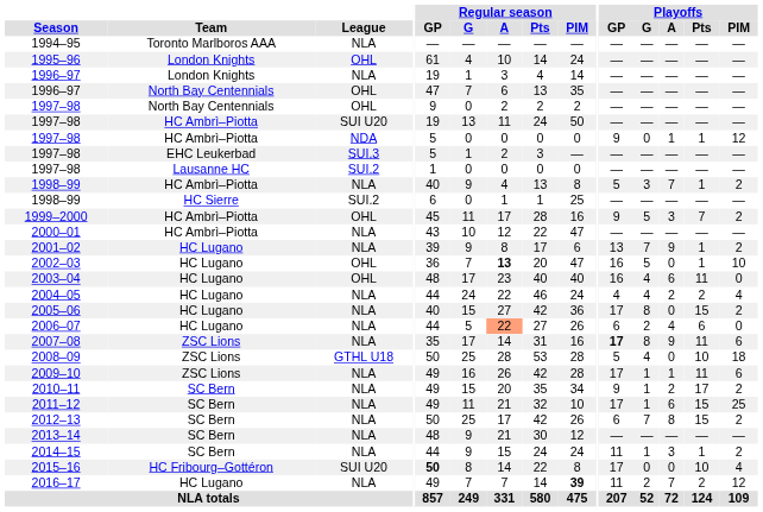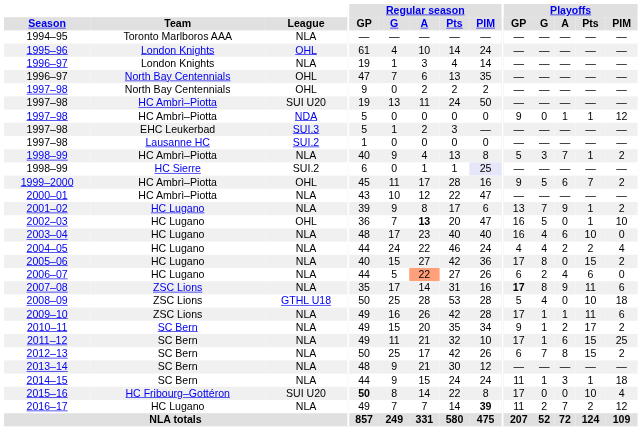1998–99 / HC Sierre | Regular season / PIM: no background -> lavender background
1999–2000 | Playoffs / A: 3 -> 6
2003–04 | League: OHL -> NLA
2003–04 | Playoffs / Pts: 11 -> 10
2014–15 | Playoffs / PIM: 2 -> 18
